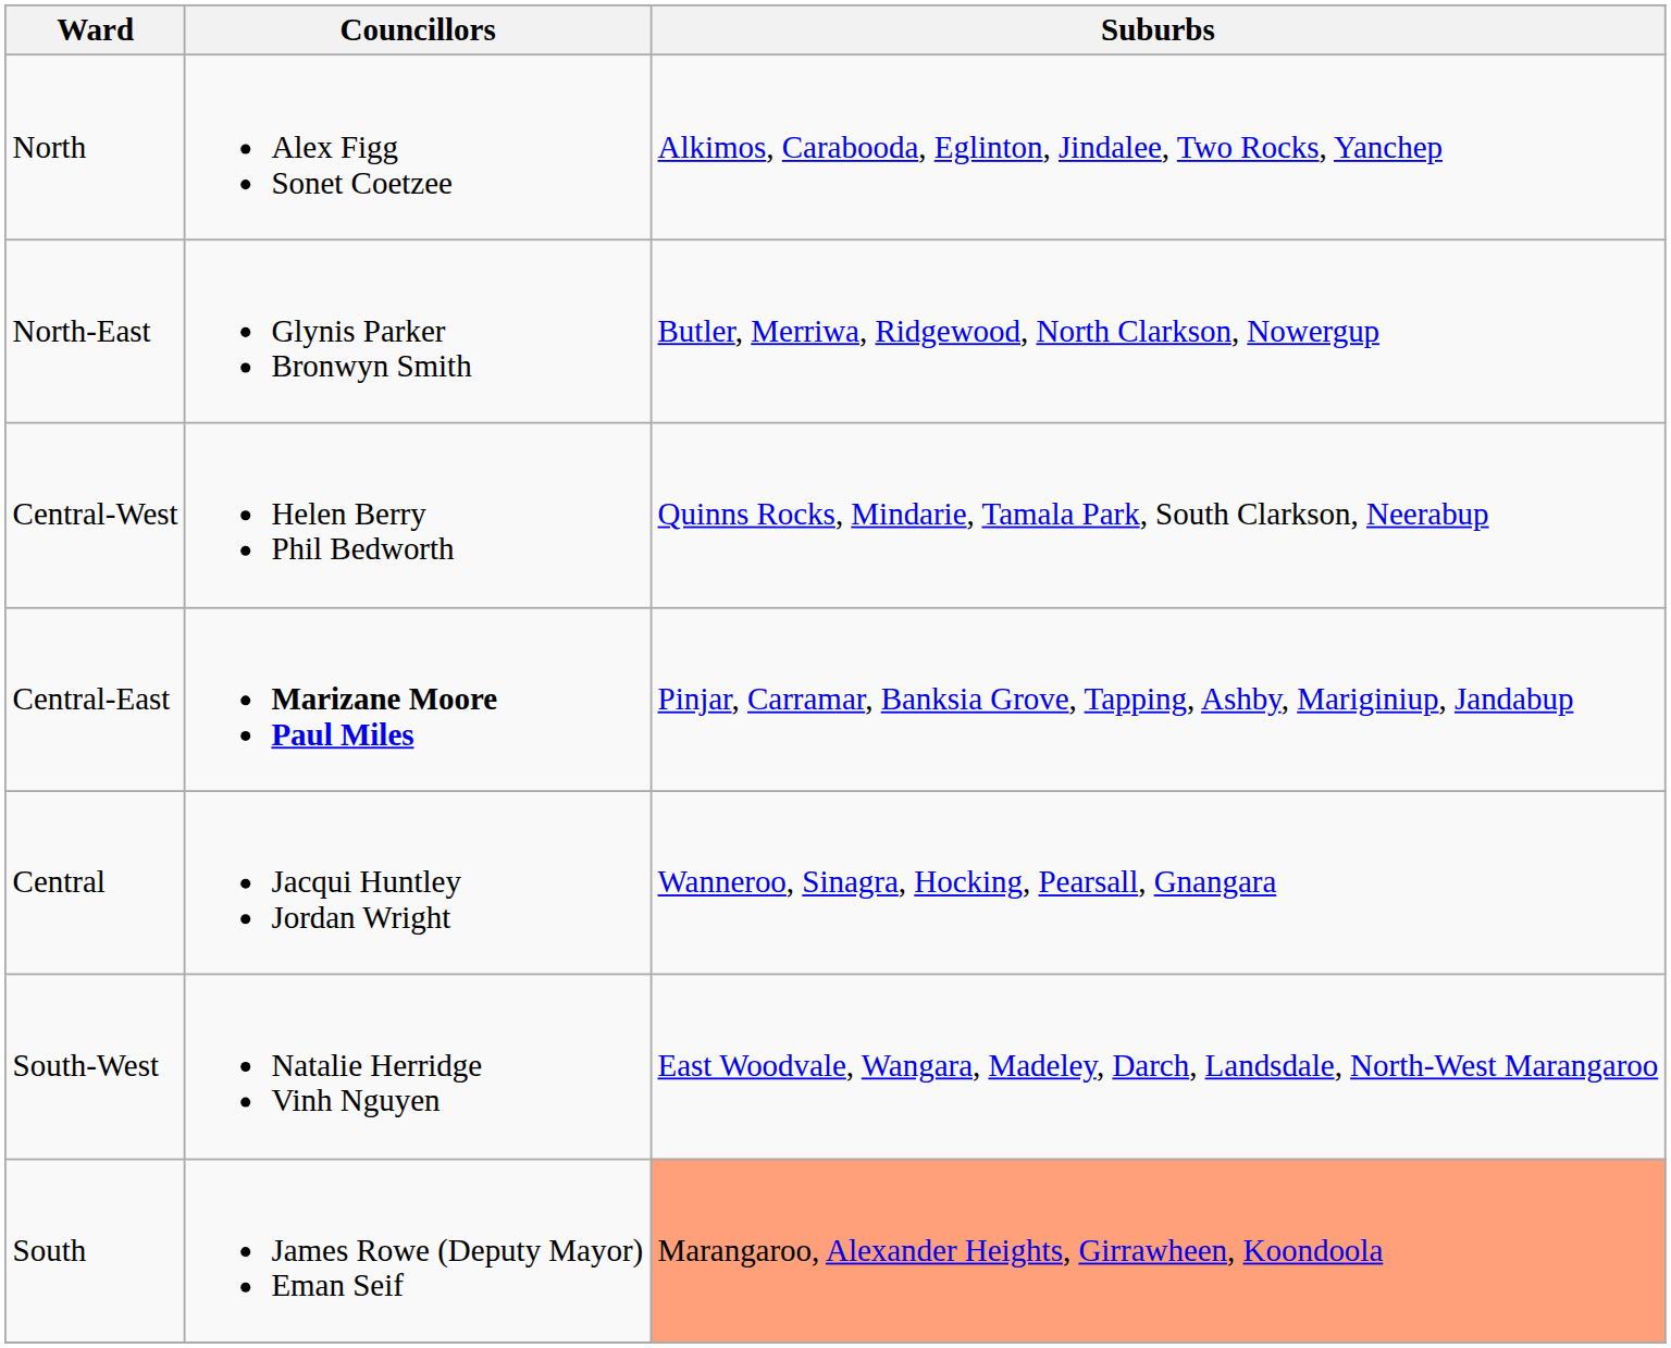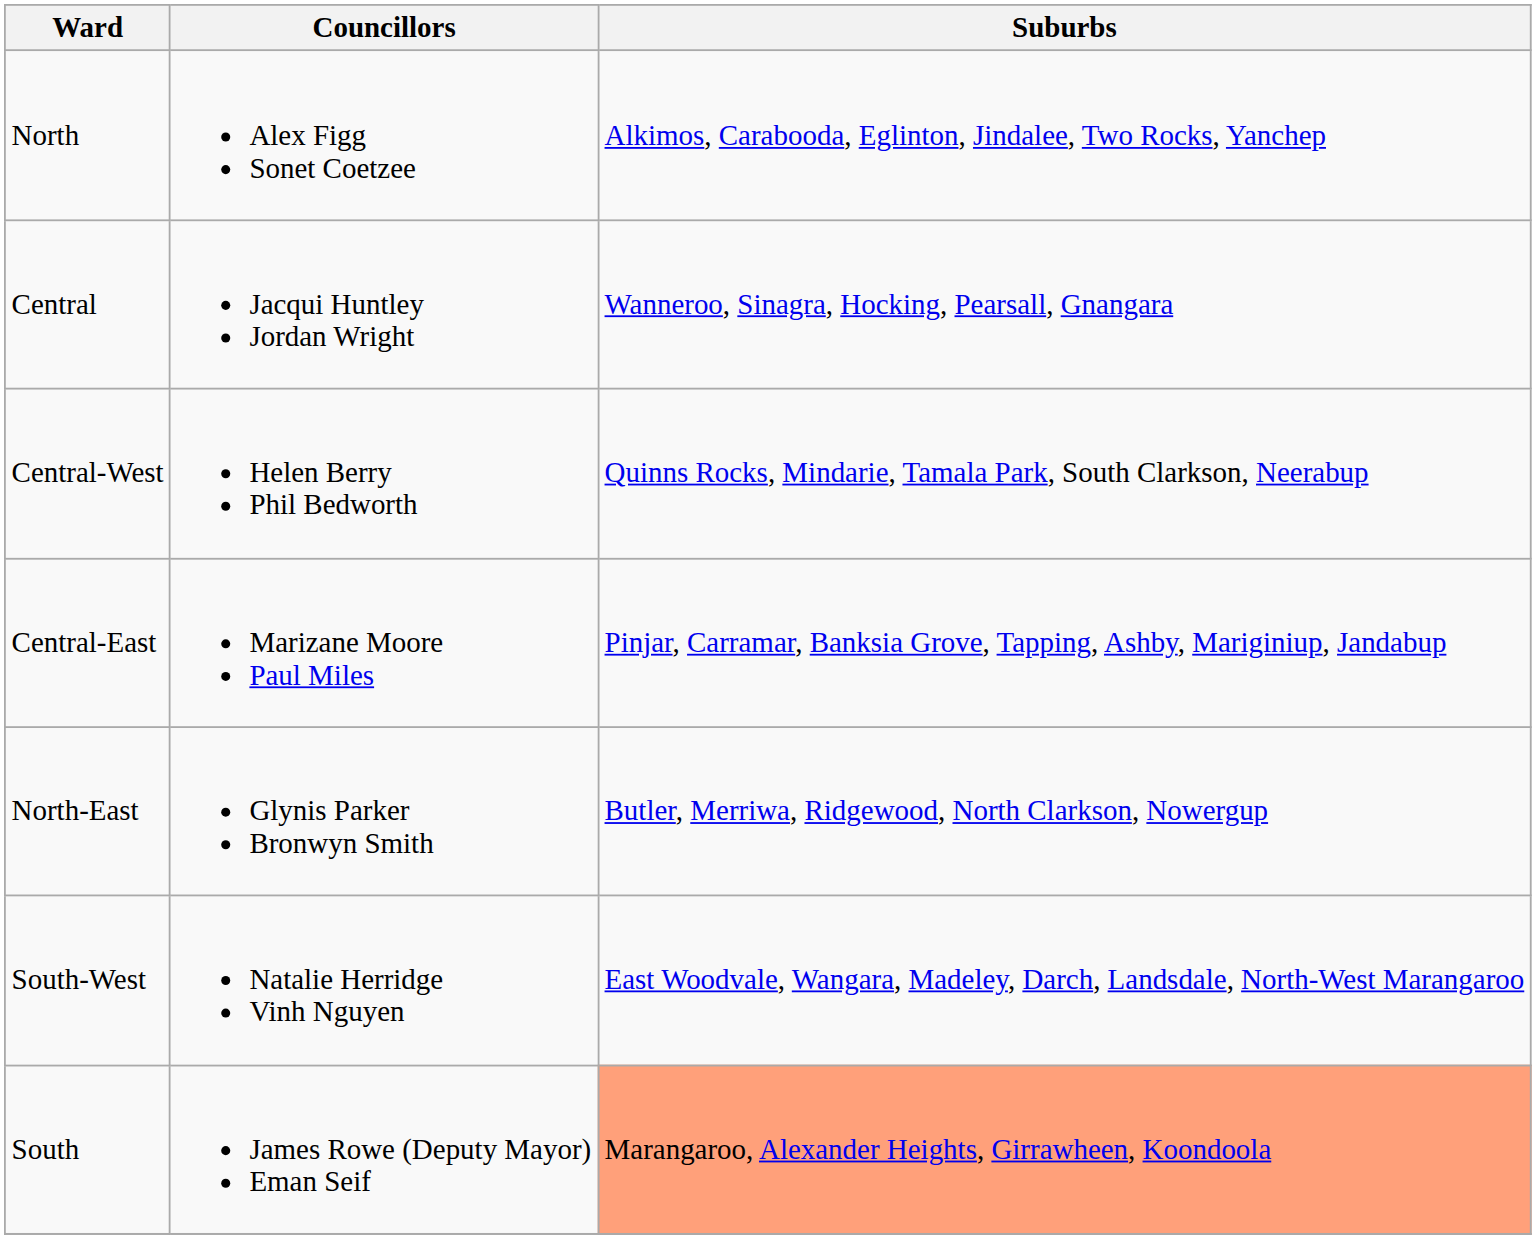rows swapped: North-East <-> Central
Central-East | Councillors: bold -> normal
